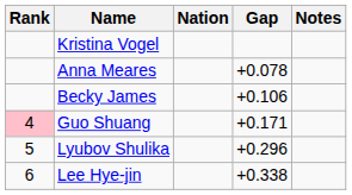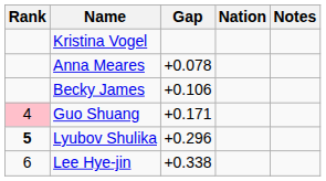columns swapped: Nation <-> Gap
Lyubov Shulika | Rank: normal -> bold
